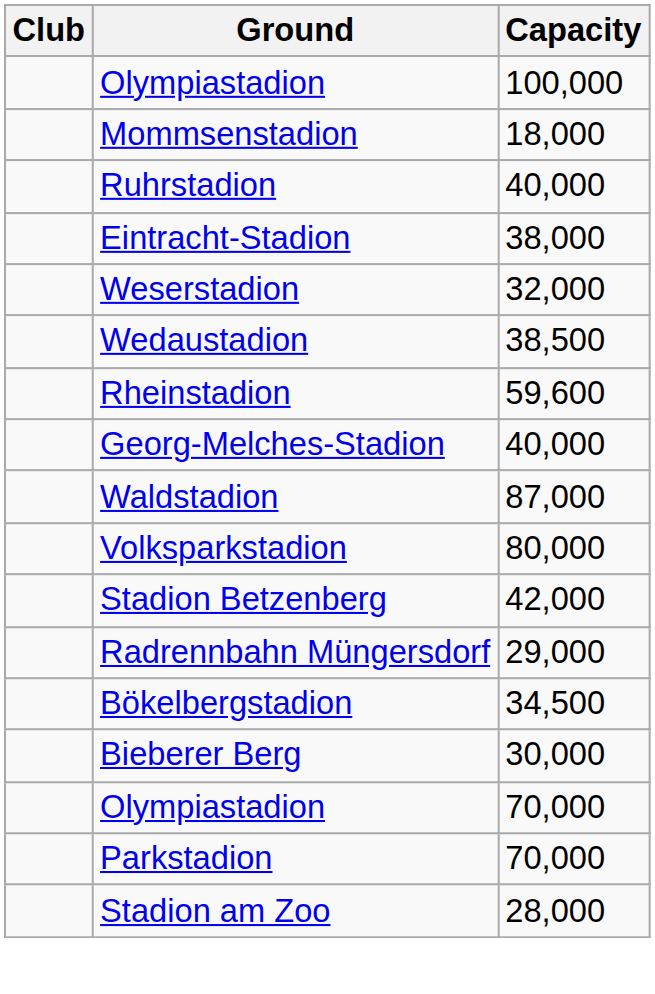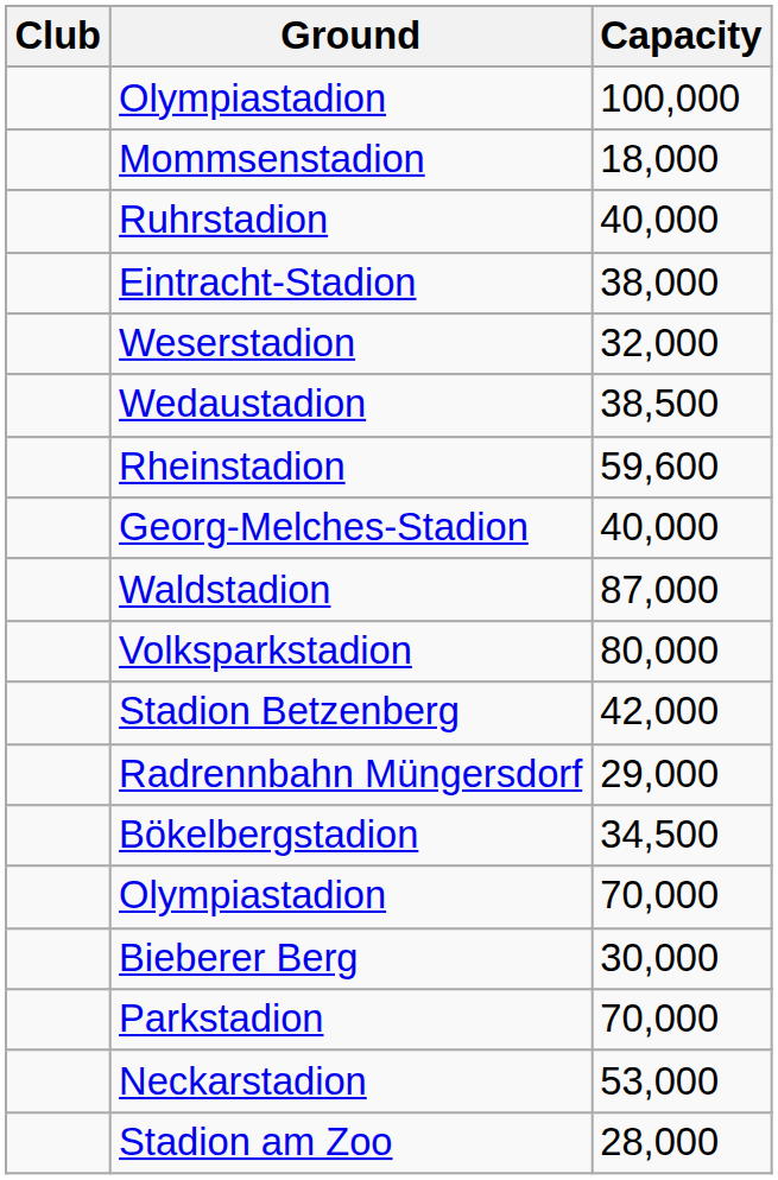rows swapped: Olympiastadion / 70,000 <-> Bieberer Berg
+ row: Neckarstadion | 53,000
